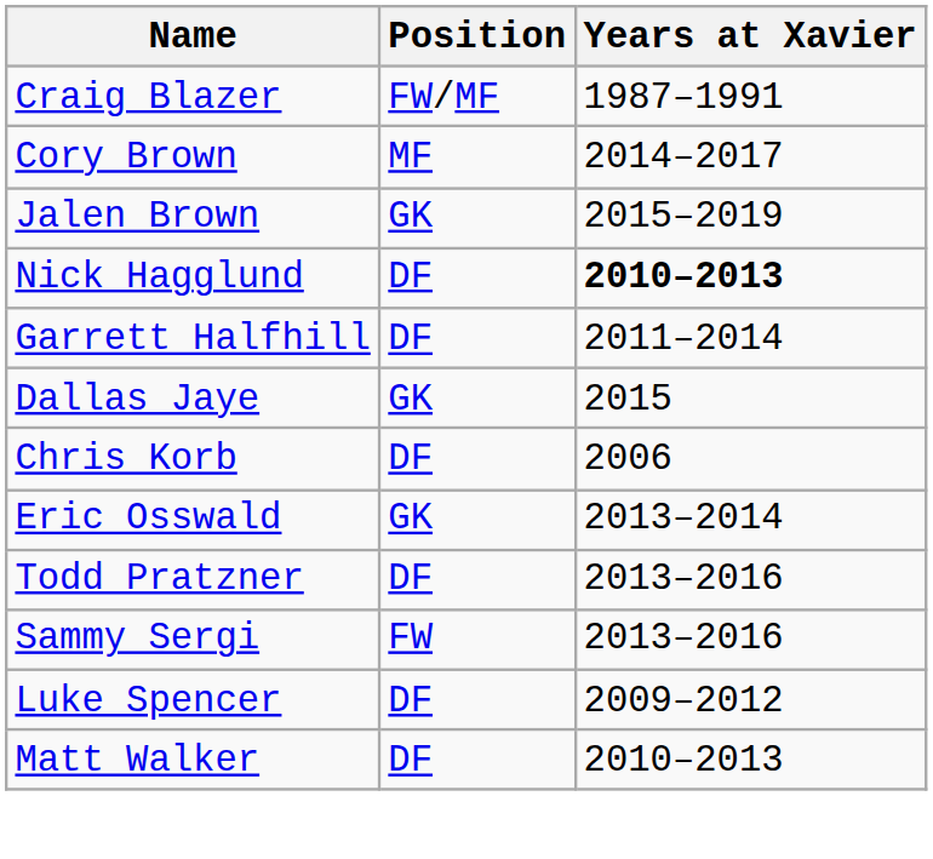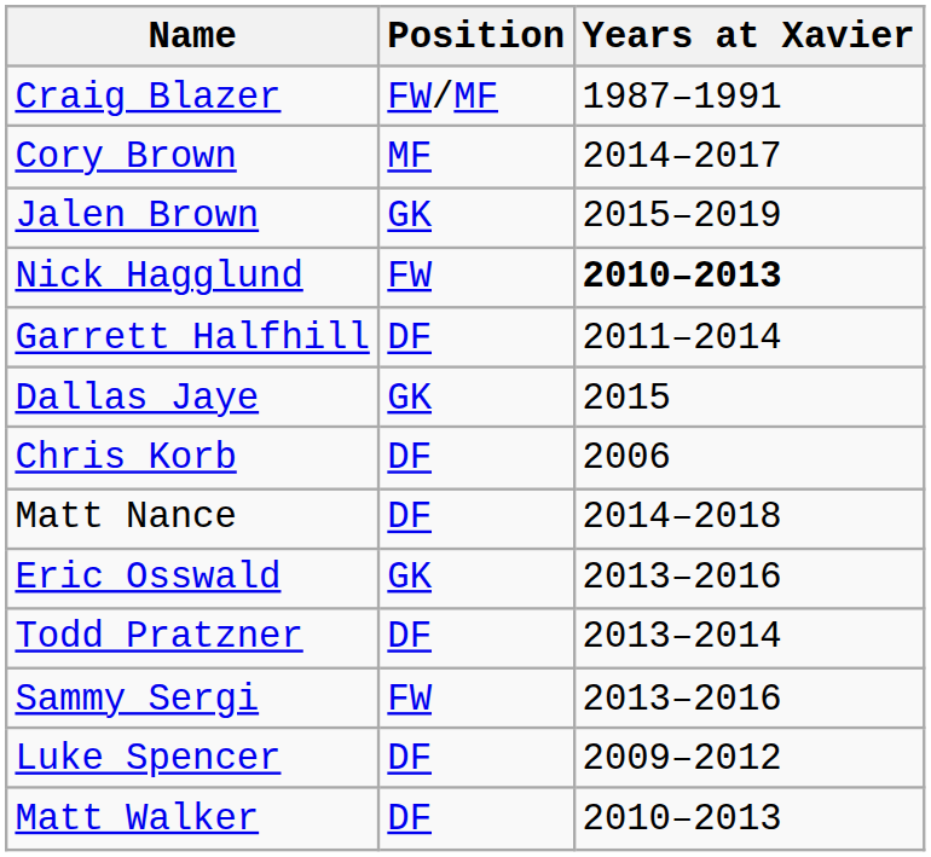Nick Hagglund | Position: DF -> FW
+ row: Matt Nance | DF | 2014–2018
Eric Osswald | Years at Xavier: 2013–2014 -> 2013–2016
Todd Pratzner | Years at Xavier: 2013–2016 -> 2013–2014
